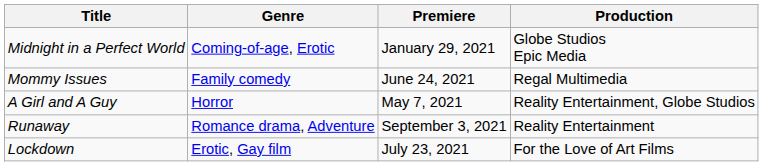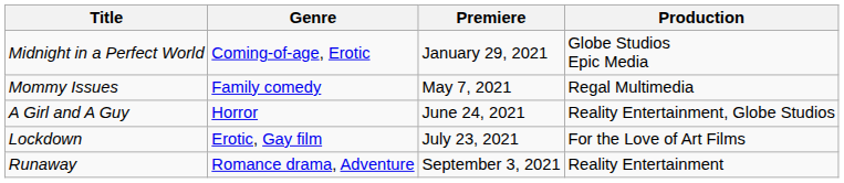Mommy Issues | Premiere: June 24, 2021 -> May 7, 2021
A Girl and A Guy | Premiere: May 7, 2021 -> June 24, 2021
rows swapped: Lockdown <-> Runaway
